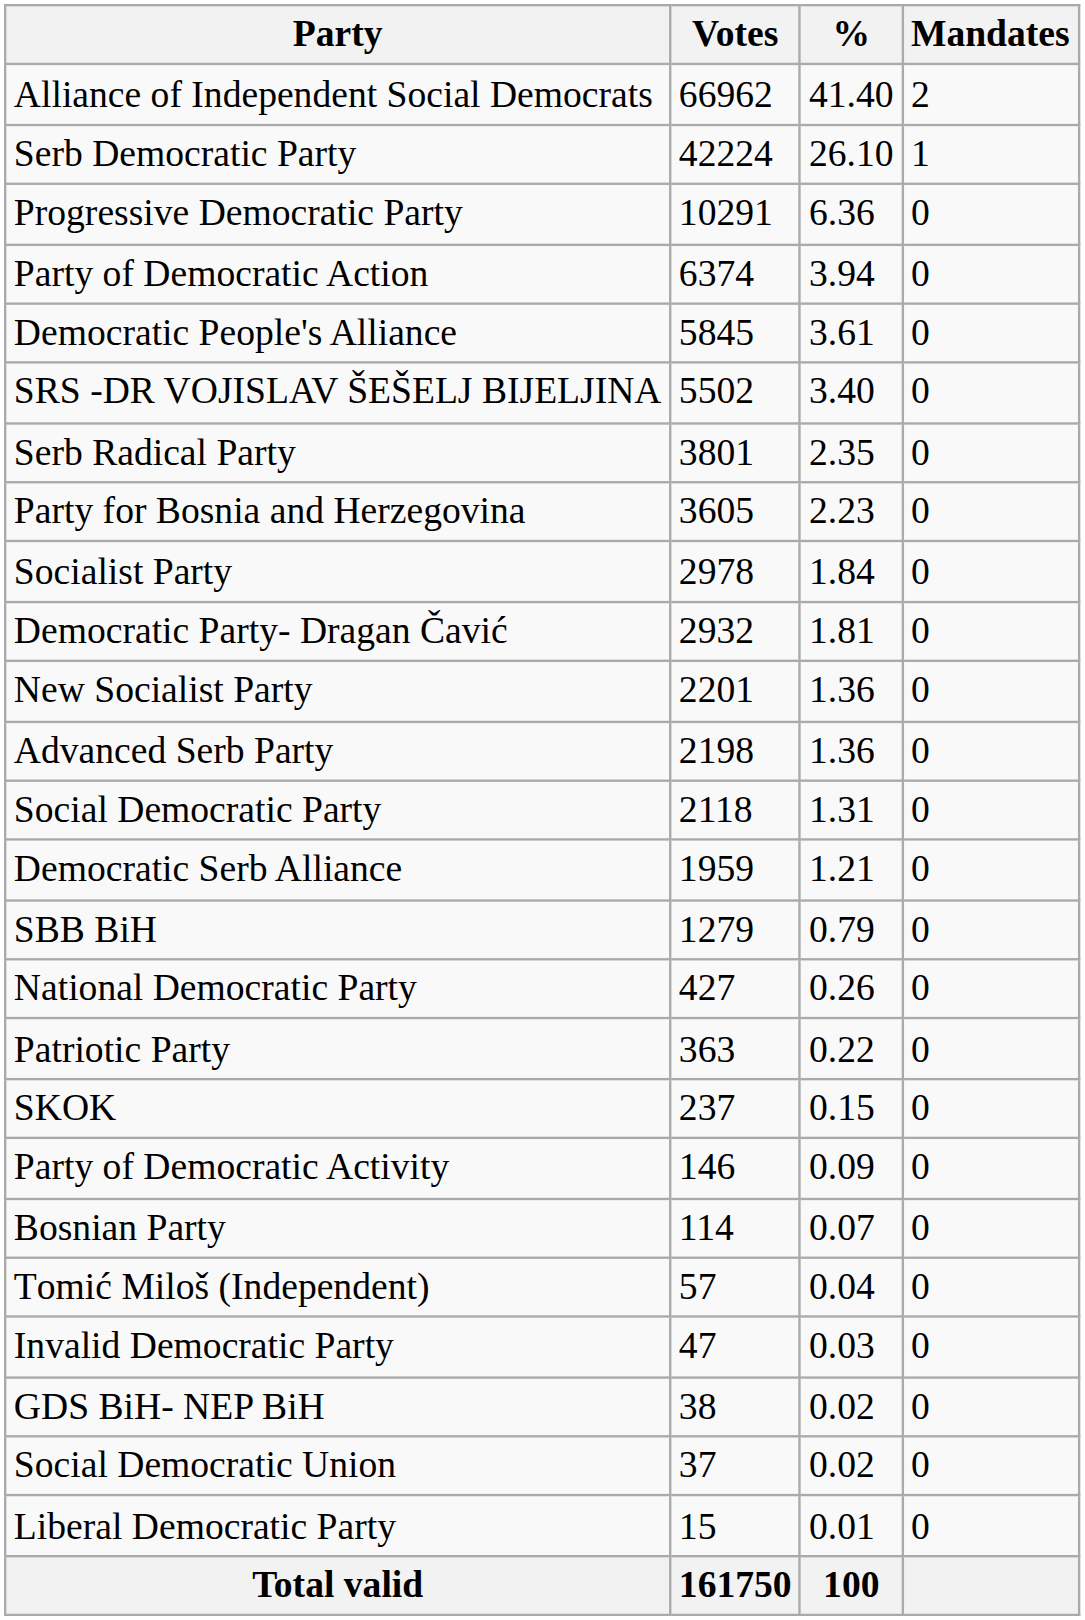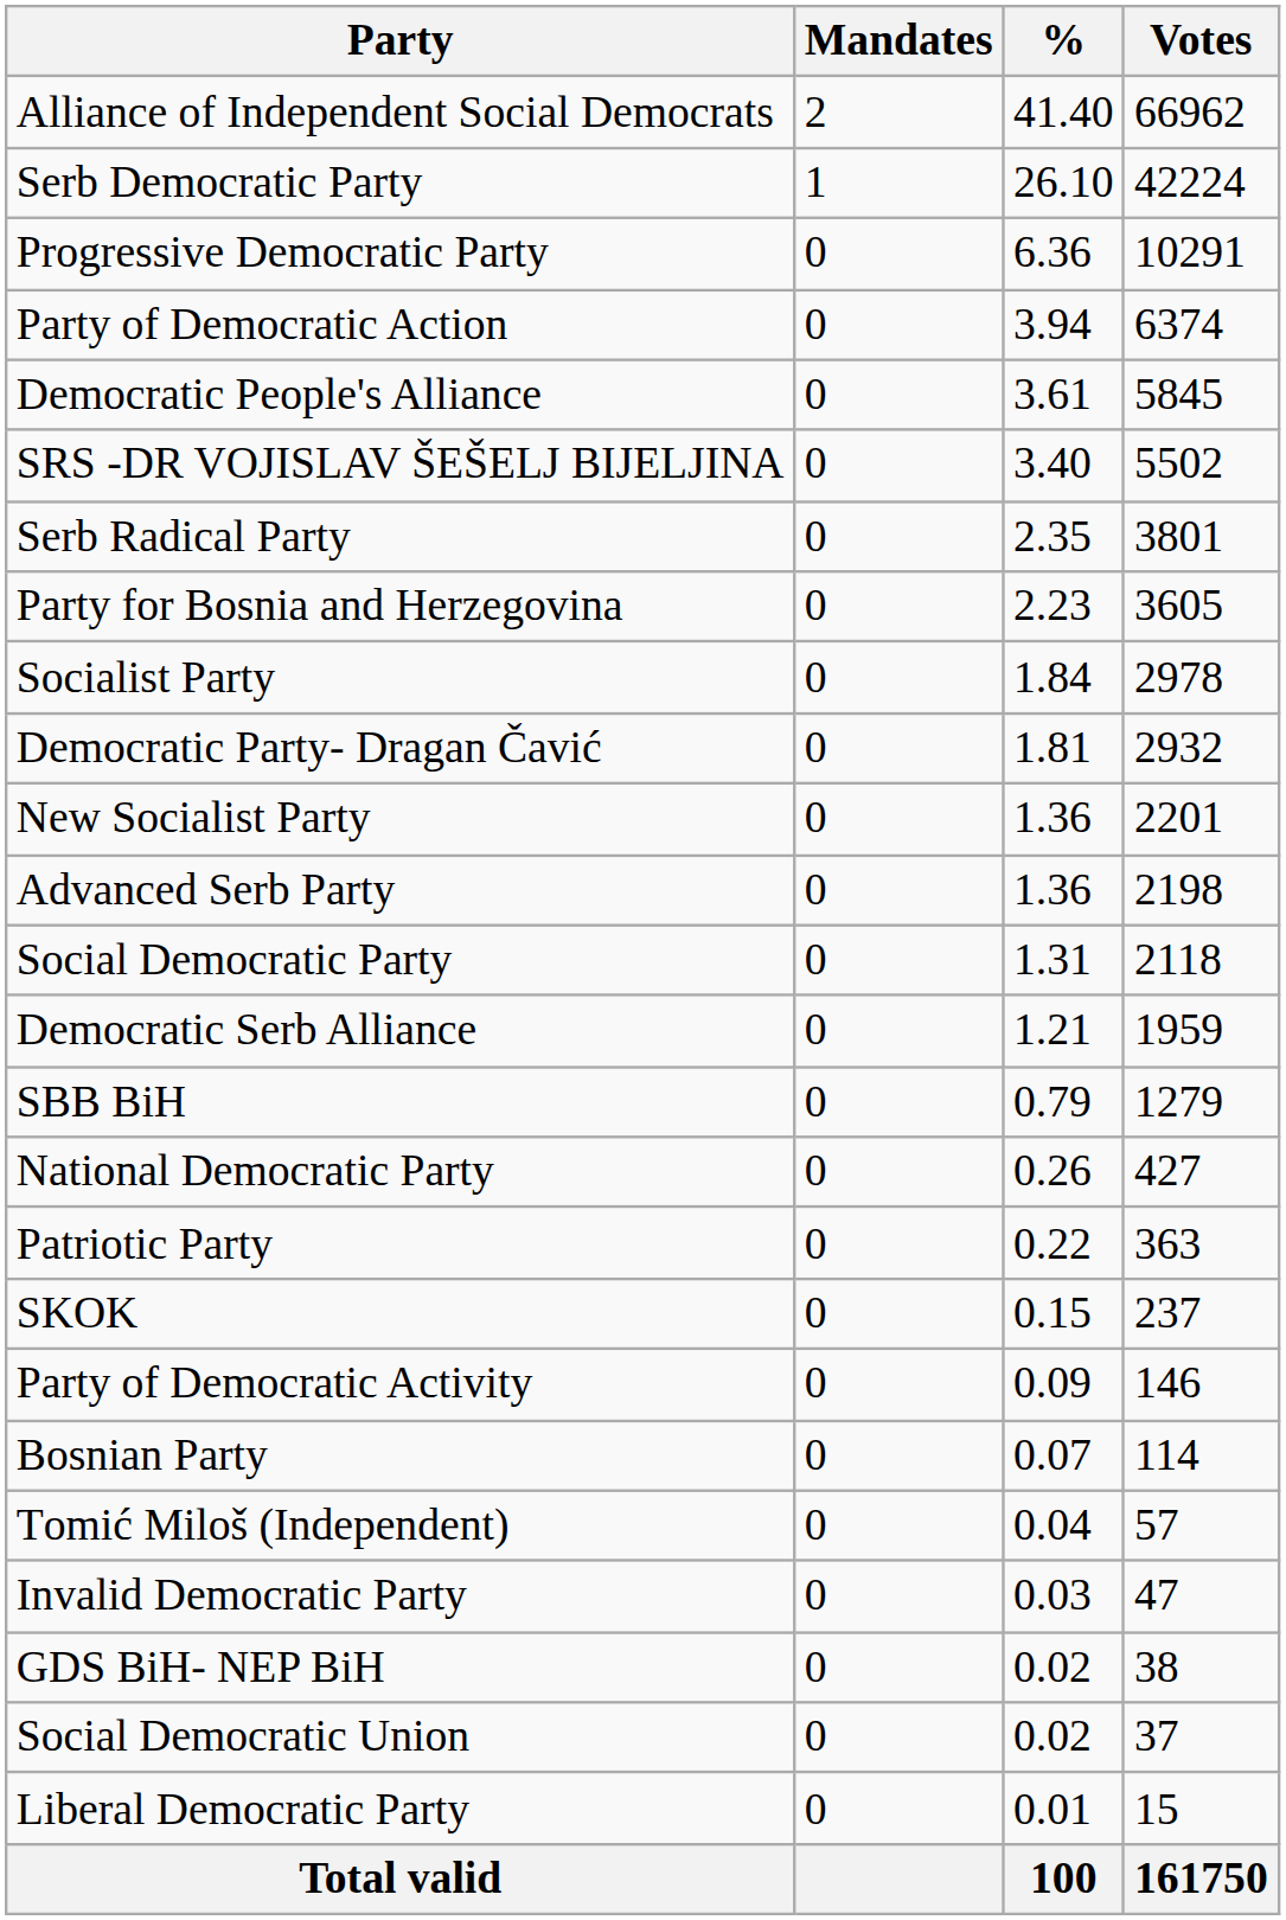columns swapped: Votes <-> Mandates
